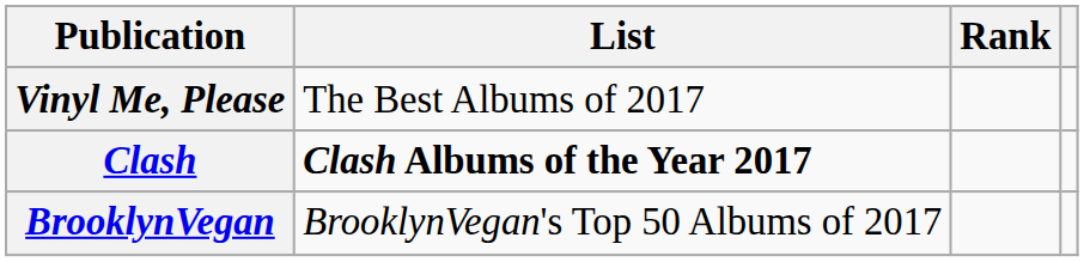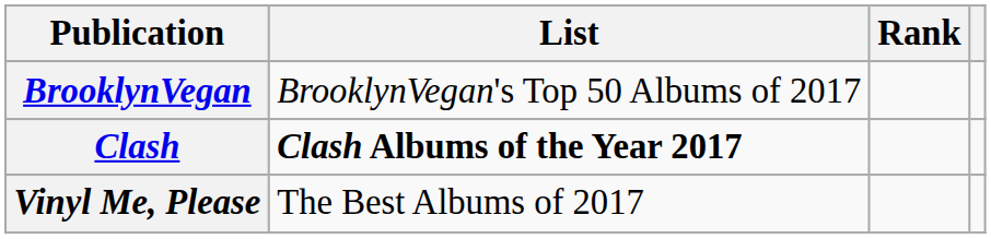rows swapped: BrooklynVegan <-> Vinyl Me, Please
